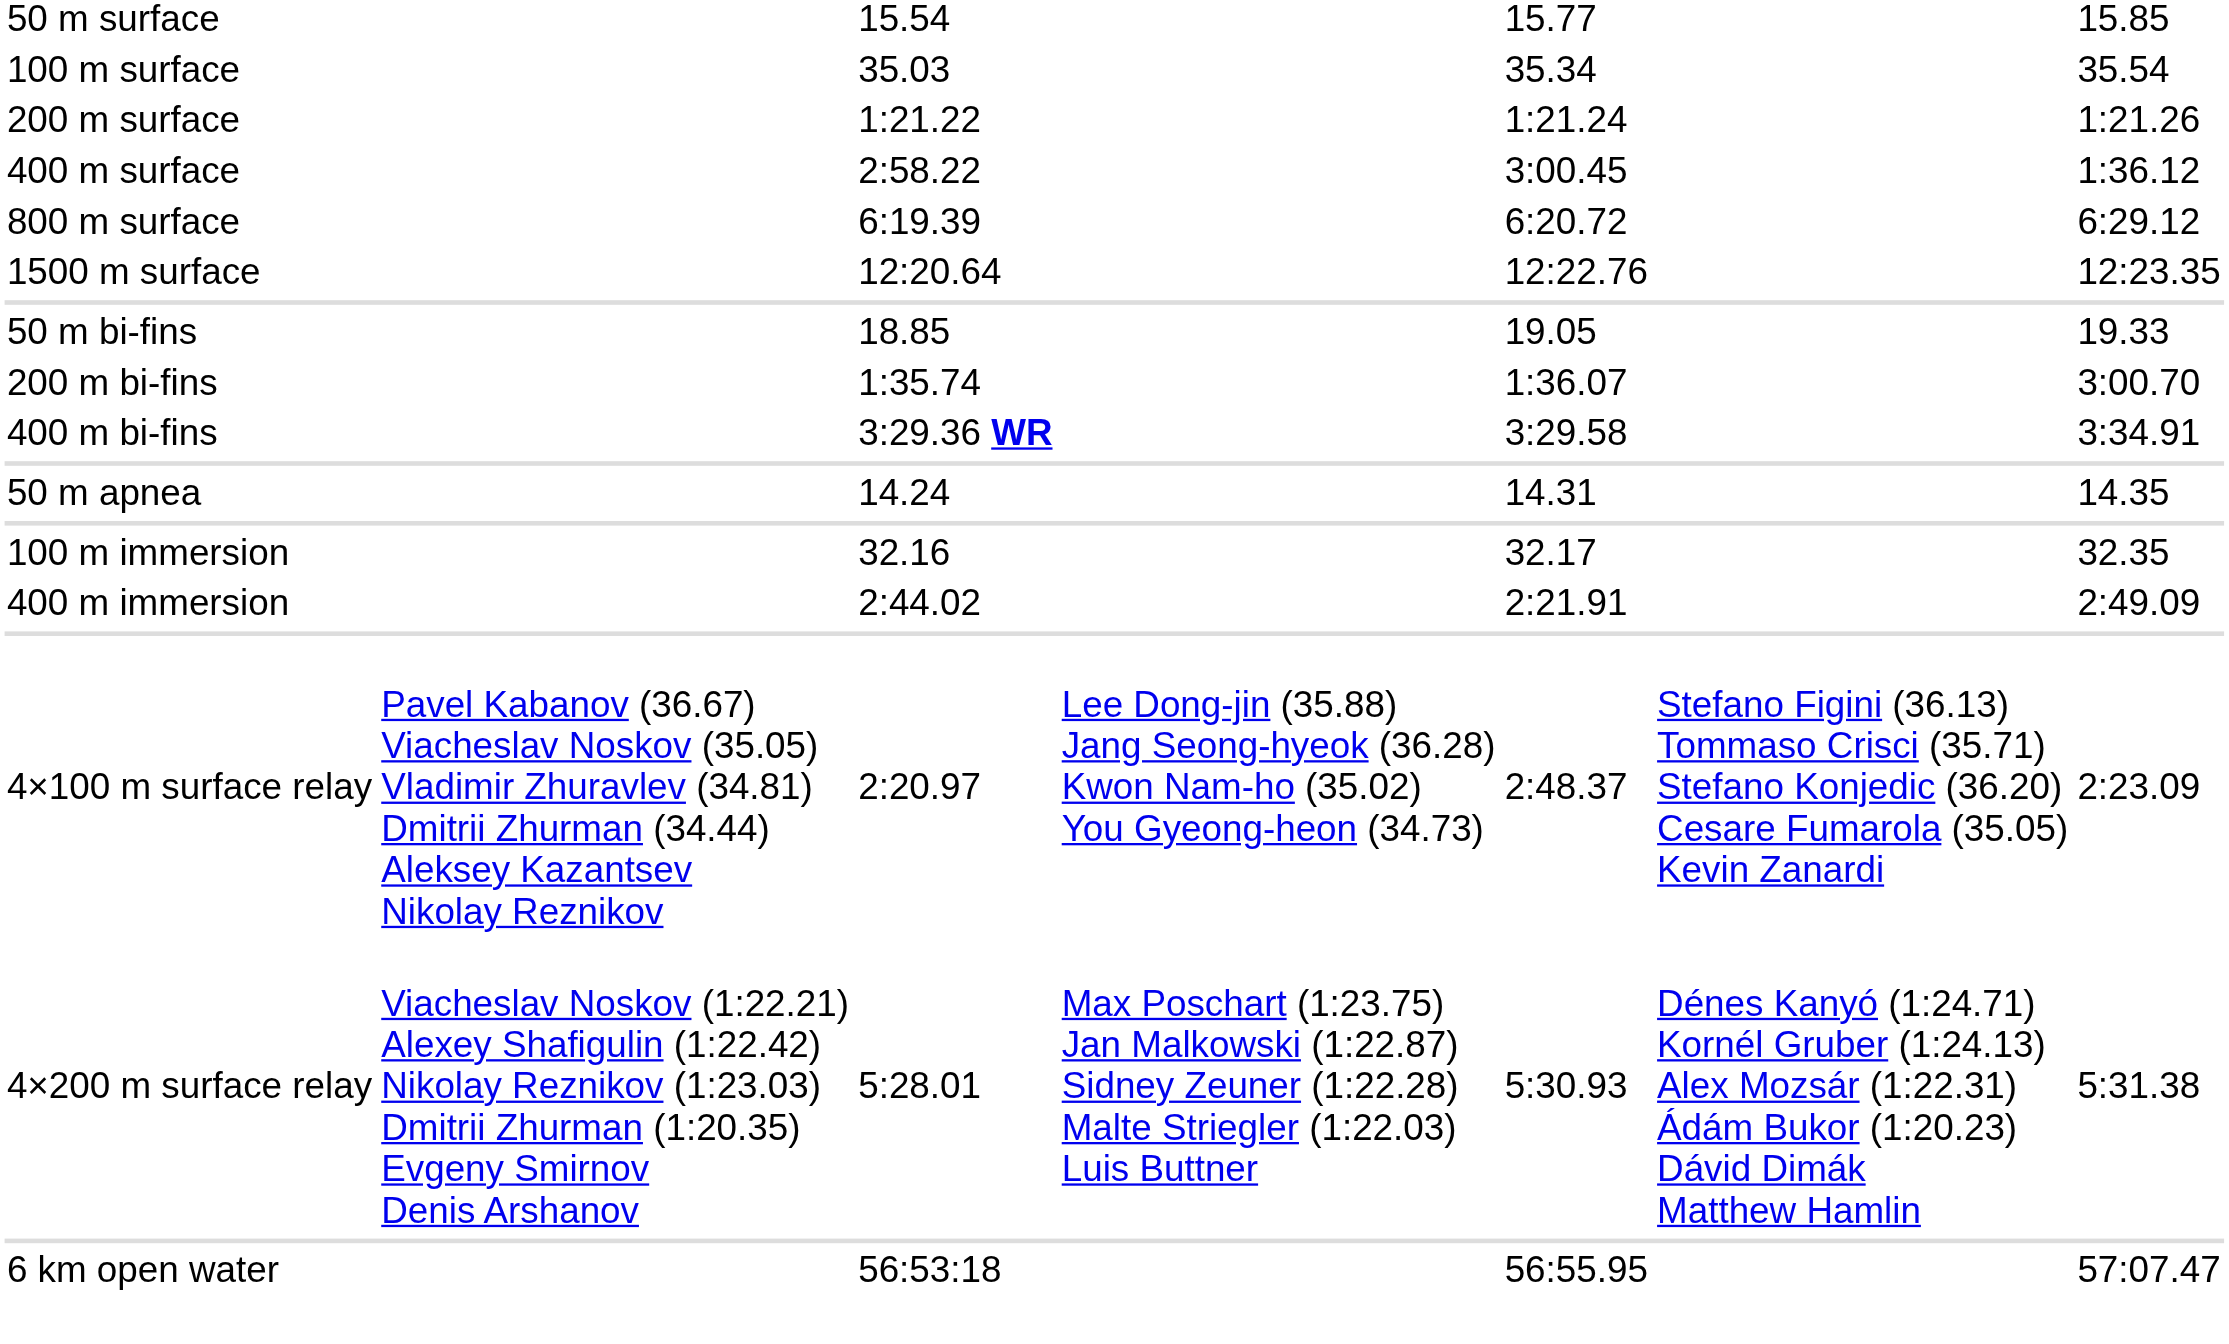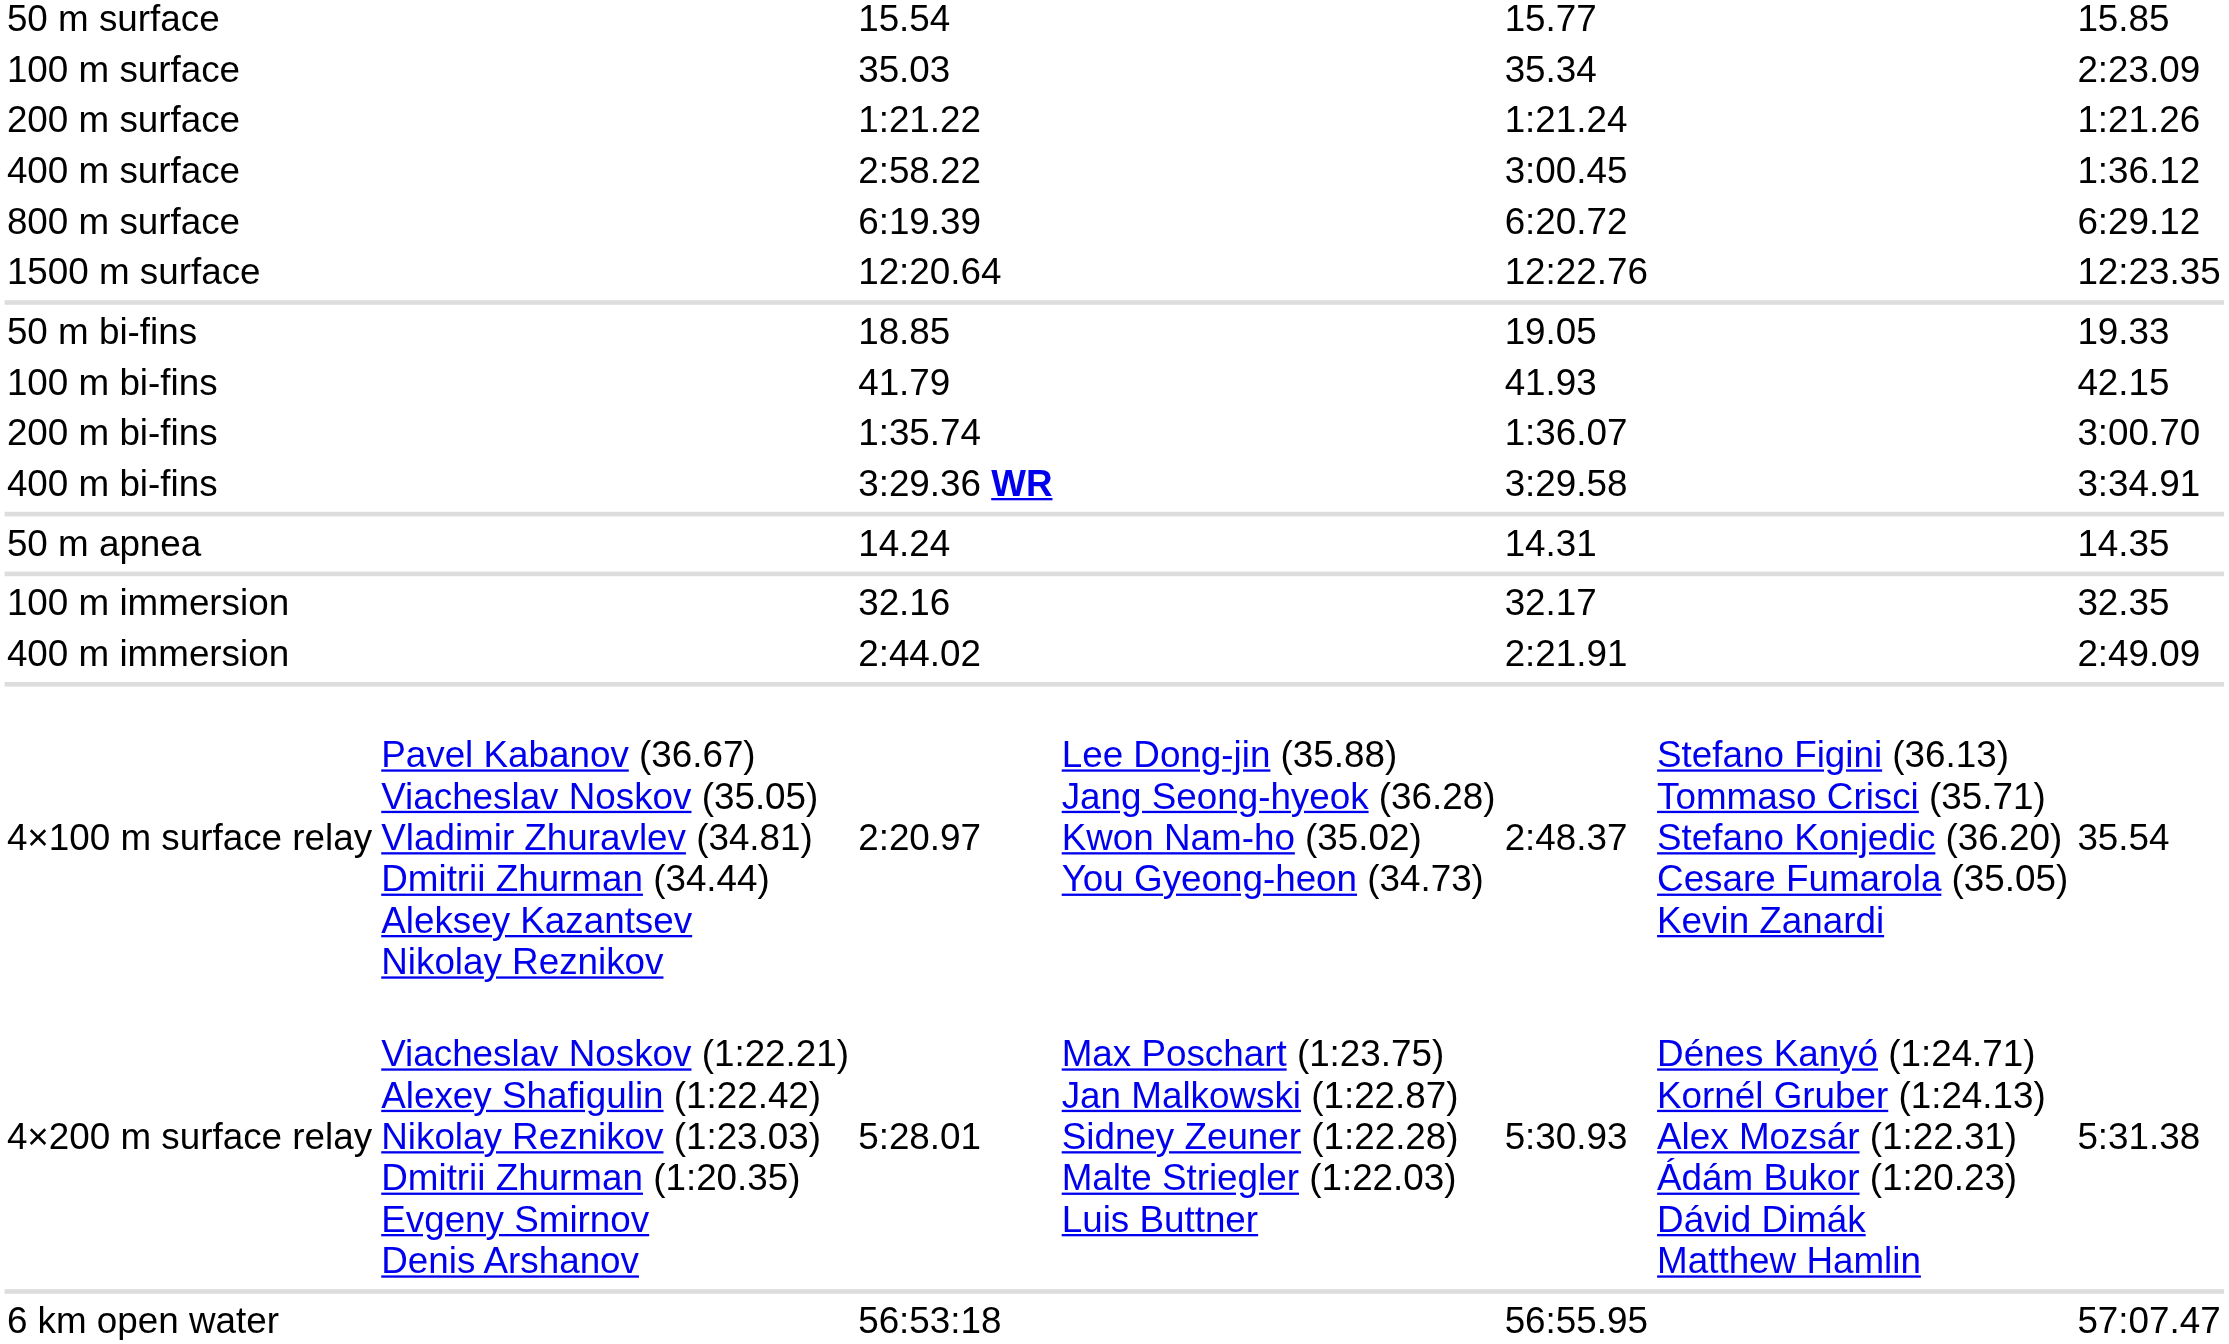100 m surface | column 7: 35.54 -> 2:23.09
+ row: 100 m bi-fins | 41.79 | 41.93 | 42.15
4×100 m surface relay | column 7: 2:23.09 -> 35.54
